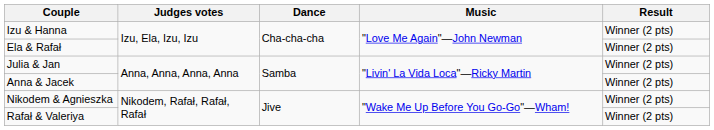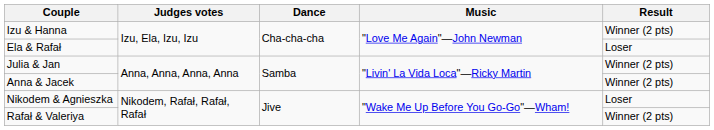Ela & Rafał | Result: Winner (2 pts) -> Loser
Nikodem & Agnieszka | Result: Winner (2 pts) -> Loser
